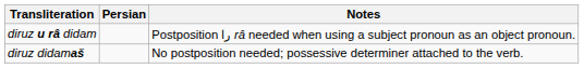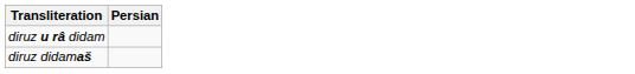- column: Notes | Postposition را râ needed when using a subject pronoun as an object pronoun. | No postposition needed; possessive determiner attached to the verb.
